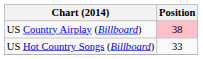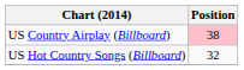US Hot Country Songs (Billboard) | Position: 33 -> 32
